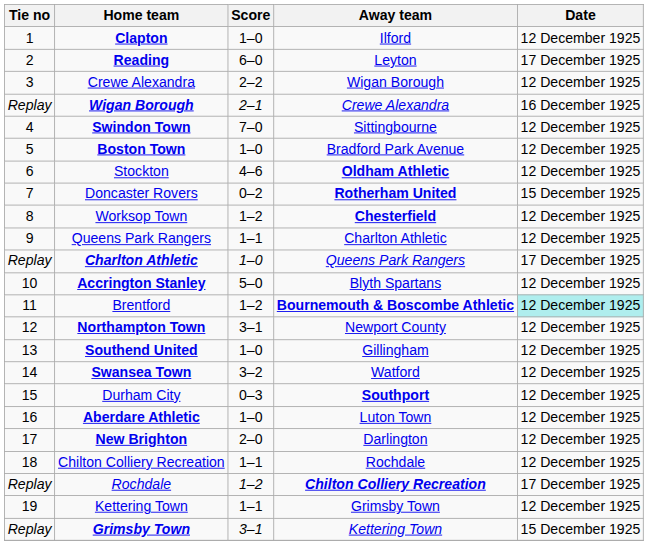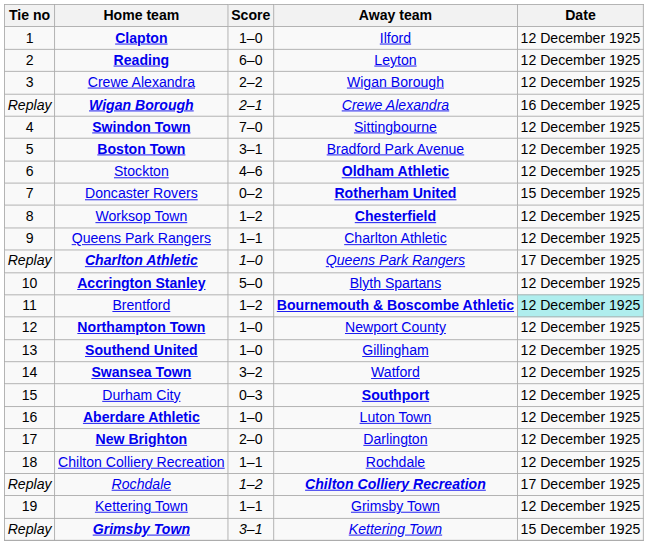Reading | Date: 17 December 1925 -> 12 December 1925
Boston Town | Score: 1–0 -> 3–1
Northampton Town | Score: 3–1 -> 1–0
